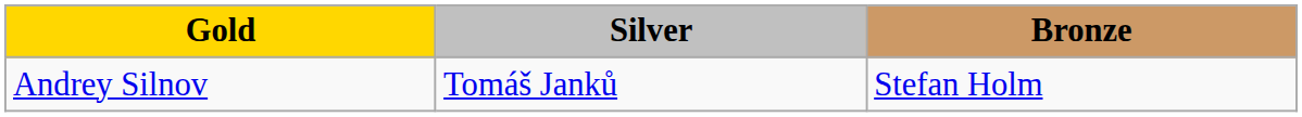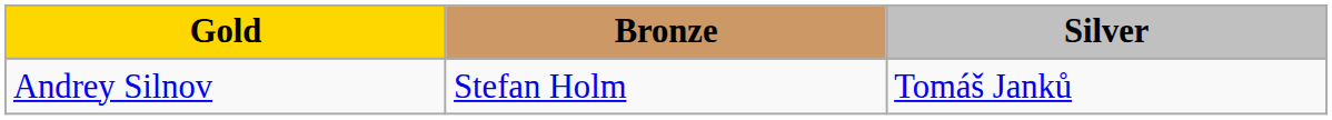columns swapped: Silver <-> Bronze
